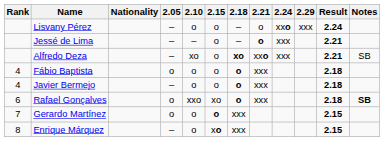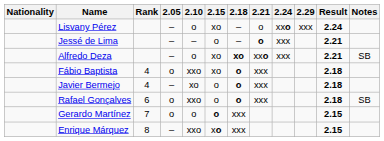columns swapped: Rank <-> Nationality
Lisvany Pérez | 2.15: o -> xo
Alfredo Deza | 2.10: xo -> o
Alfredo Deza | 2.15: o -> xo
Fábio Baptista | 2.10: o -> xxo
Fábio Baptista | 2.15: o -> xo
Javier Bermejo | 2.10: o -> xo
Rafael Gonçalves | 2.15: xo -> o
Rafael Gonçalves | Notes: bold -> normal
Enrique Márquez | 2.10: o -> xxo
